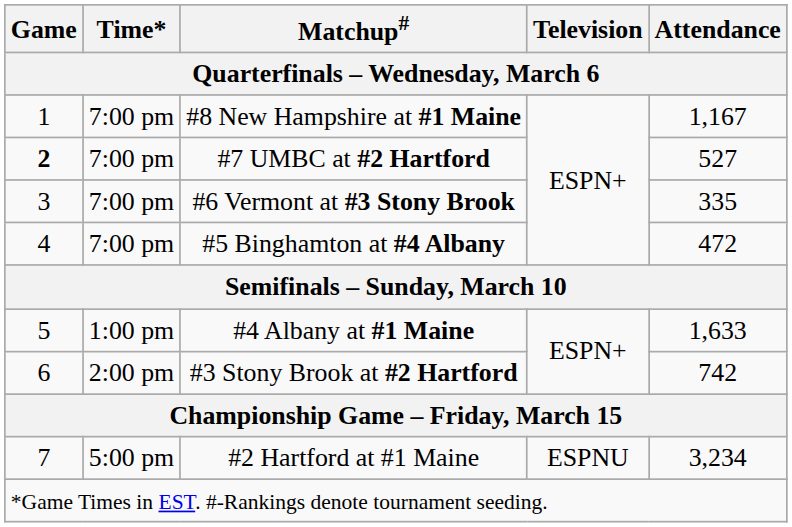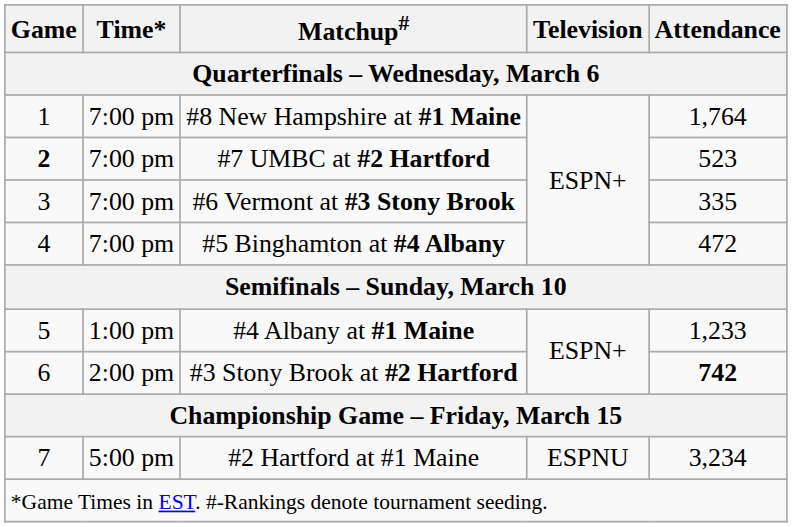#8 New Hampshire at #1 Maine | Attendance / Quarterfinals – Wednesday, March 6: 1,167 -> 1,764
#7 UMBC at #2 Hartford | Attendance / Quarterfinals – Wednesday, March 6: 527 -> 523
#4 Albany at #1 Maine | Attendance / Quarterfinals – Wednesday, March 6: 1,633 -> 1,233
#3 Stony Brook at #2 Hartford | Attendance / Quarterfinals – Wednesday, March 6: normal -> bold
